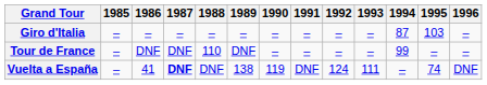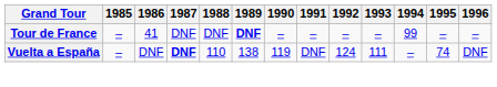- row: Giro d'Italia | – | – | – | – | – | – | – | – | – | 87 | 103 | –
Tour de France | 1986: DNF -> 41
Tour de France | 1988: 110 -> DNF
Tour de France | 1989: normal -> bold
Vuelta a España | 1986: 41 -> DNF
Vuelta a España | 1988: DNF -> 110
